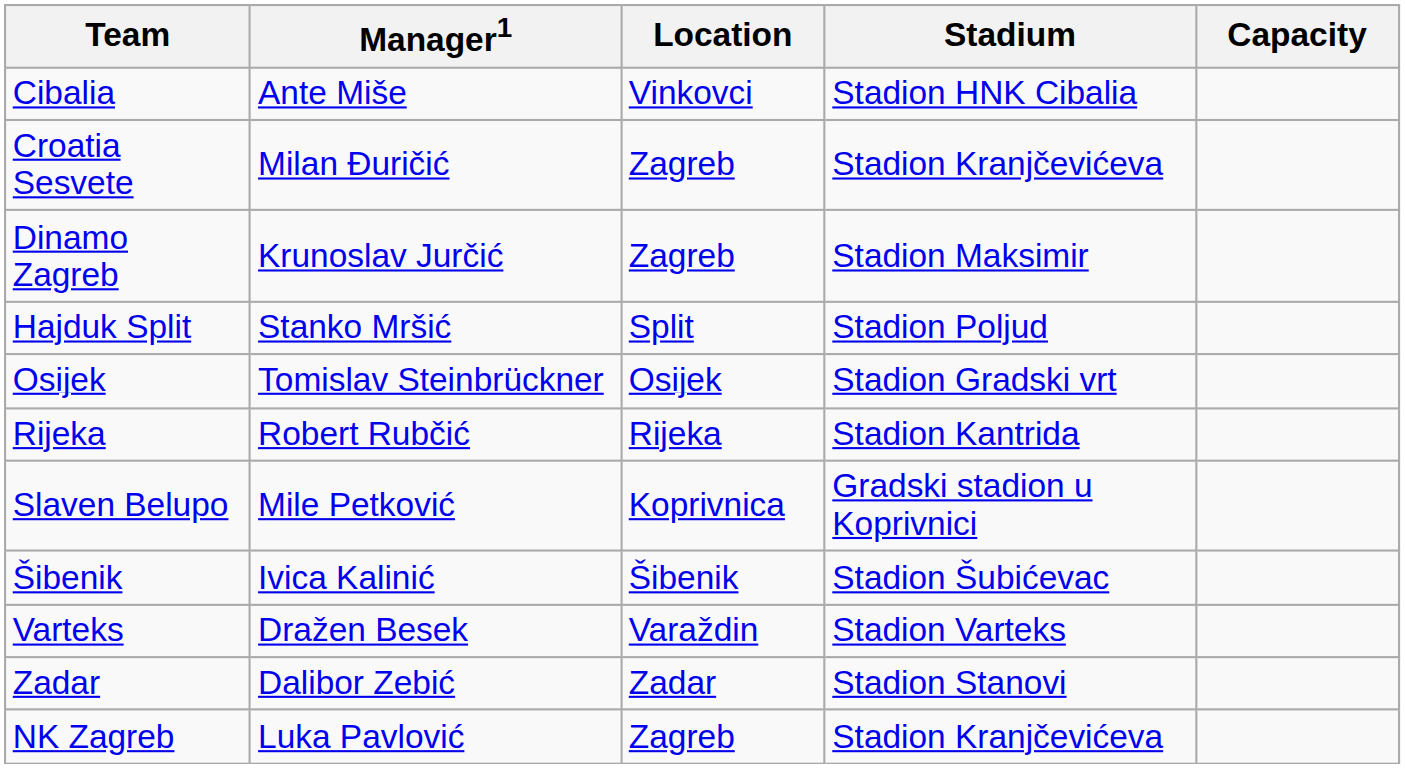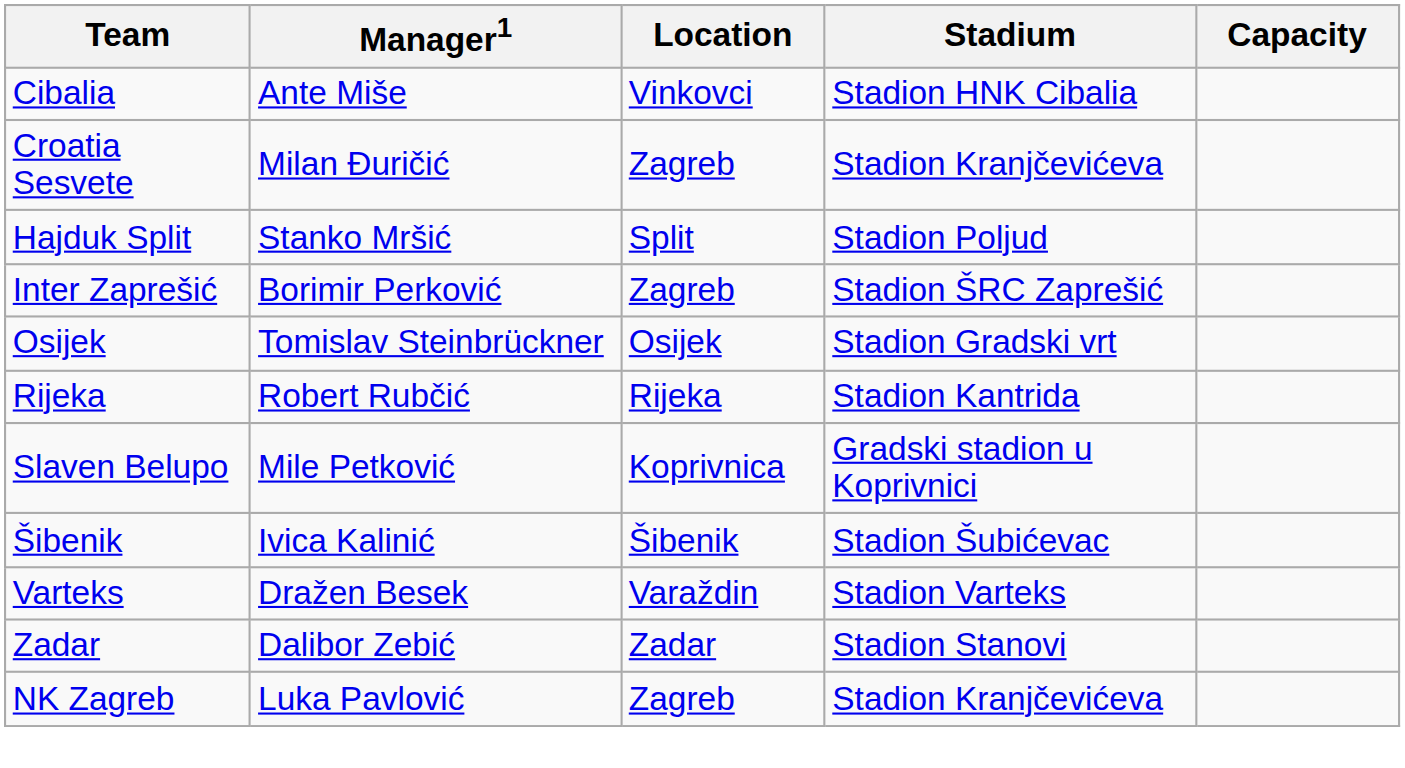- row: Dinamo Zagreb | Krunoslav Jurčić | Zagreb | Stadion Maksimir
+ row: Inter Zaprešić | Borimir Perković | Zagreb | Stadion ŠRC Zaprešić
